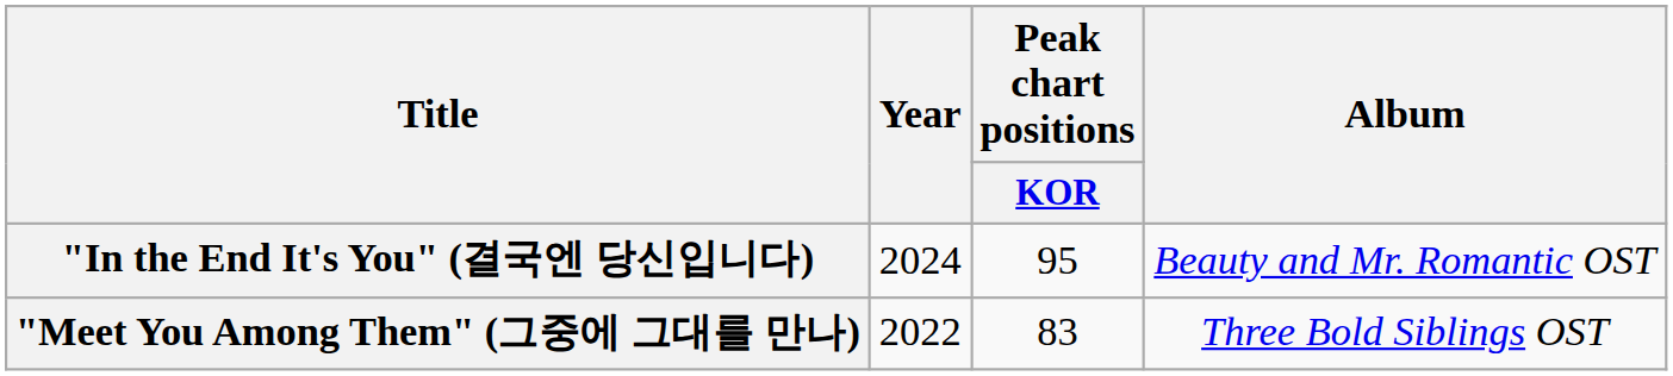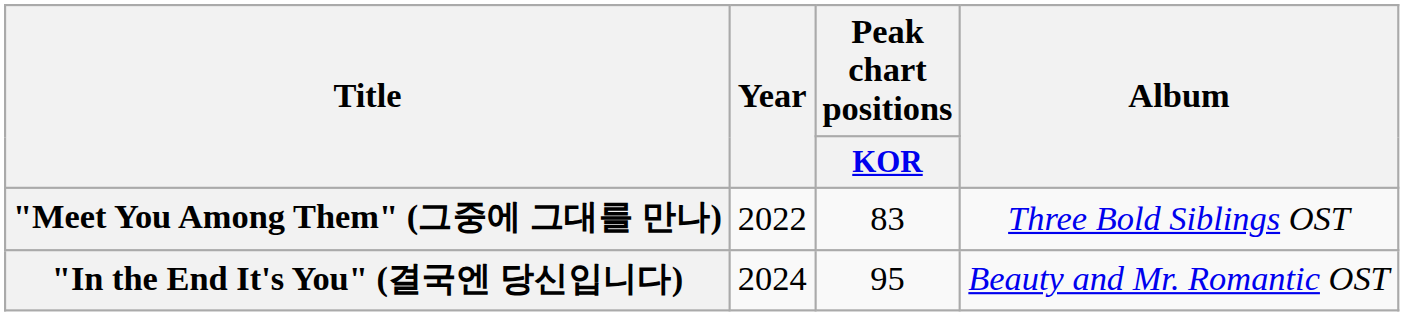rows swapped: "Meet You Among Them" (그중에 그대를 만나) <-> "In the End It's You" (결국엔 당신입니다)
